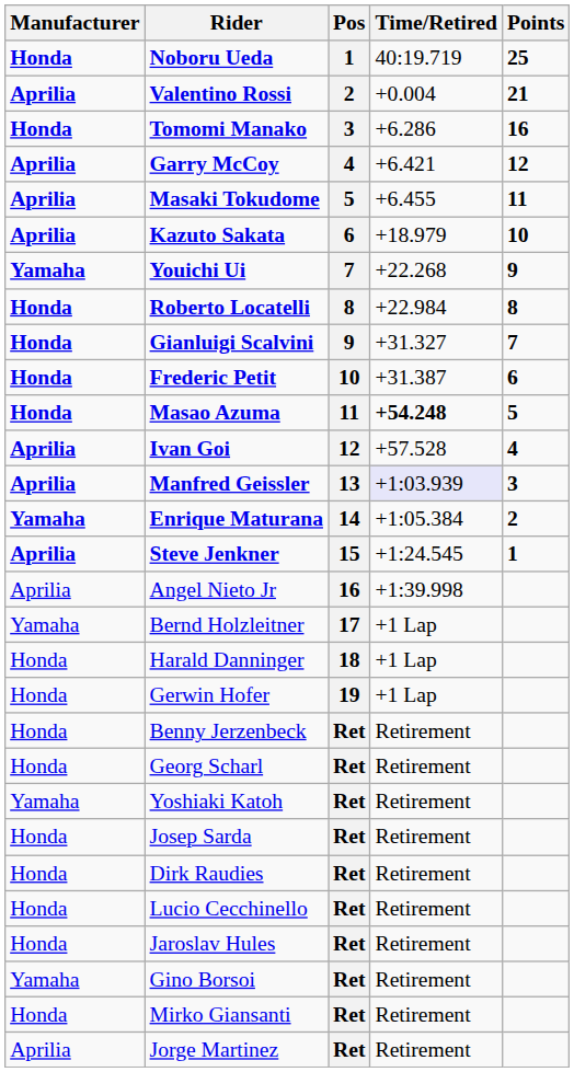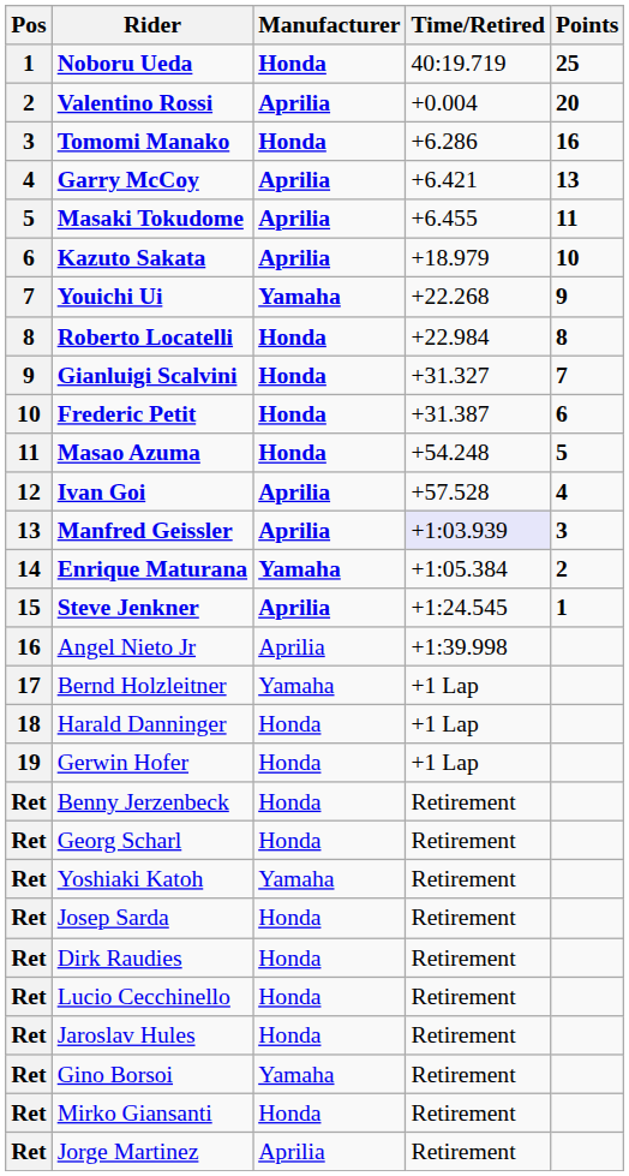columns swapped: Pos <-> Manufacturer
Valentino Rossi | Points: 21 -> 20
Garry McCoy | Points: 12 -> 13
Masao Azuma | Time/Retired: bold -> normal
